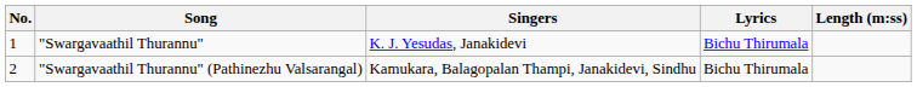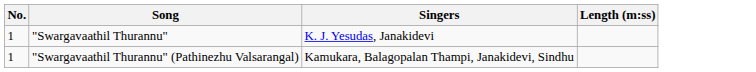- column: Lyrics | Bichu Thirumala | Bichu Thirumala
"Swargavaathil Thurannu" (Pathinezhu Valsarangal) | No.: 2 -> 1
